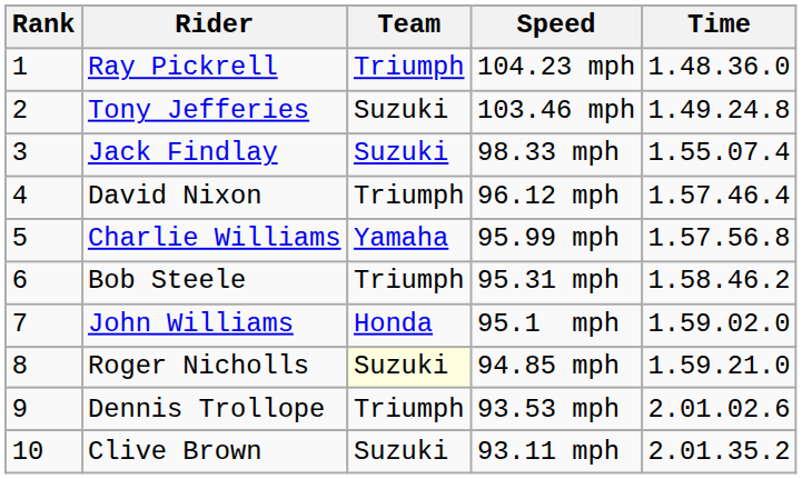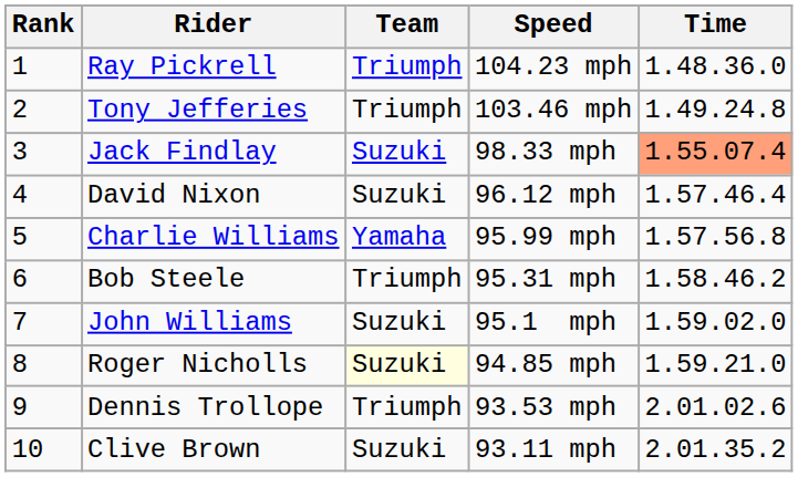Tony Jefferies | Team: Suzuki -> Triumph
Jack Findlay | Time: no background -> lightsalmon background
David Nixon | Team: Triumph -> Suzuki
John Williams | Team: Honda -> Suzuki
